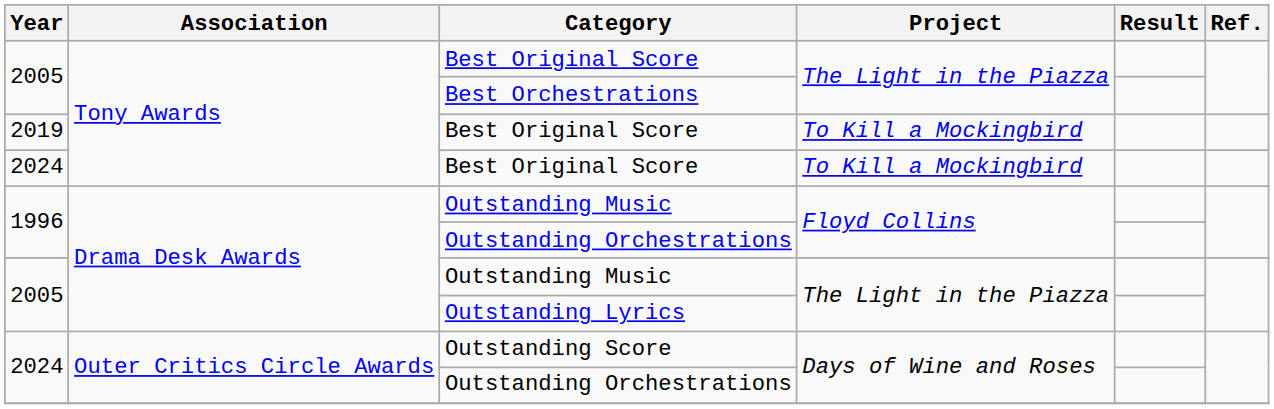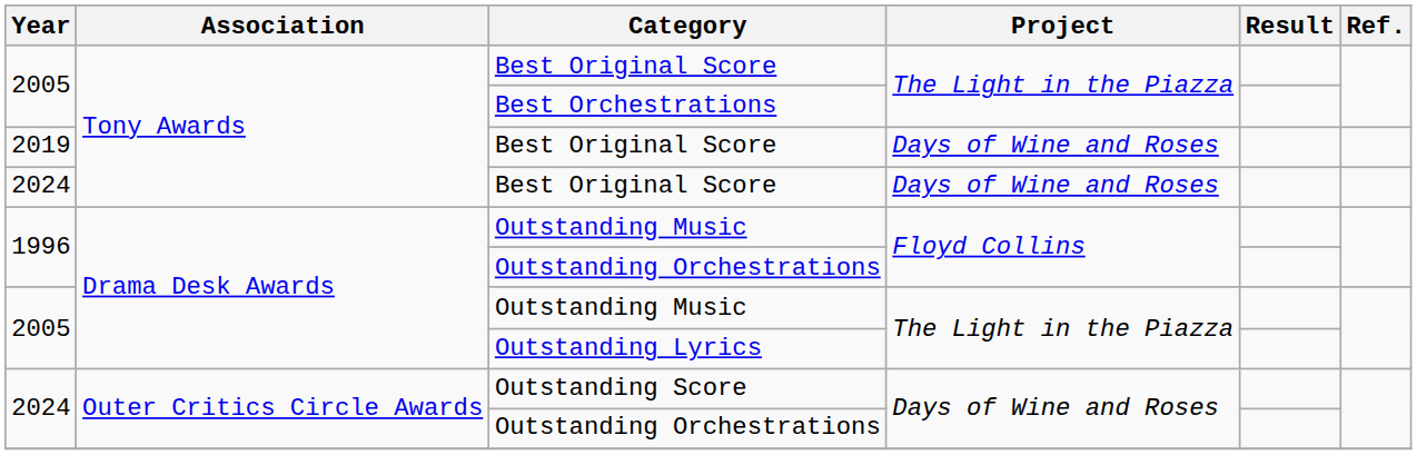2019 / Best Original Score | Project: To Kill a Mockingbird -> Days of Wine and Roses
2024 / Best Original Score | Project: To Kill a Mockingbird -> Days of Wine and Roses
